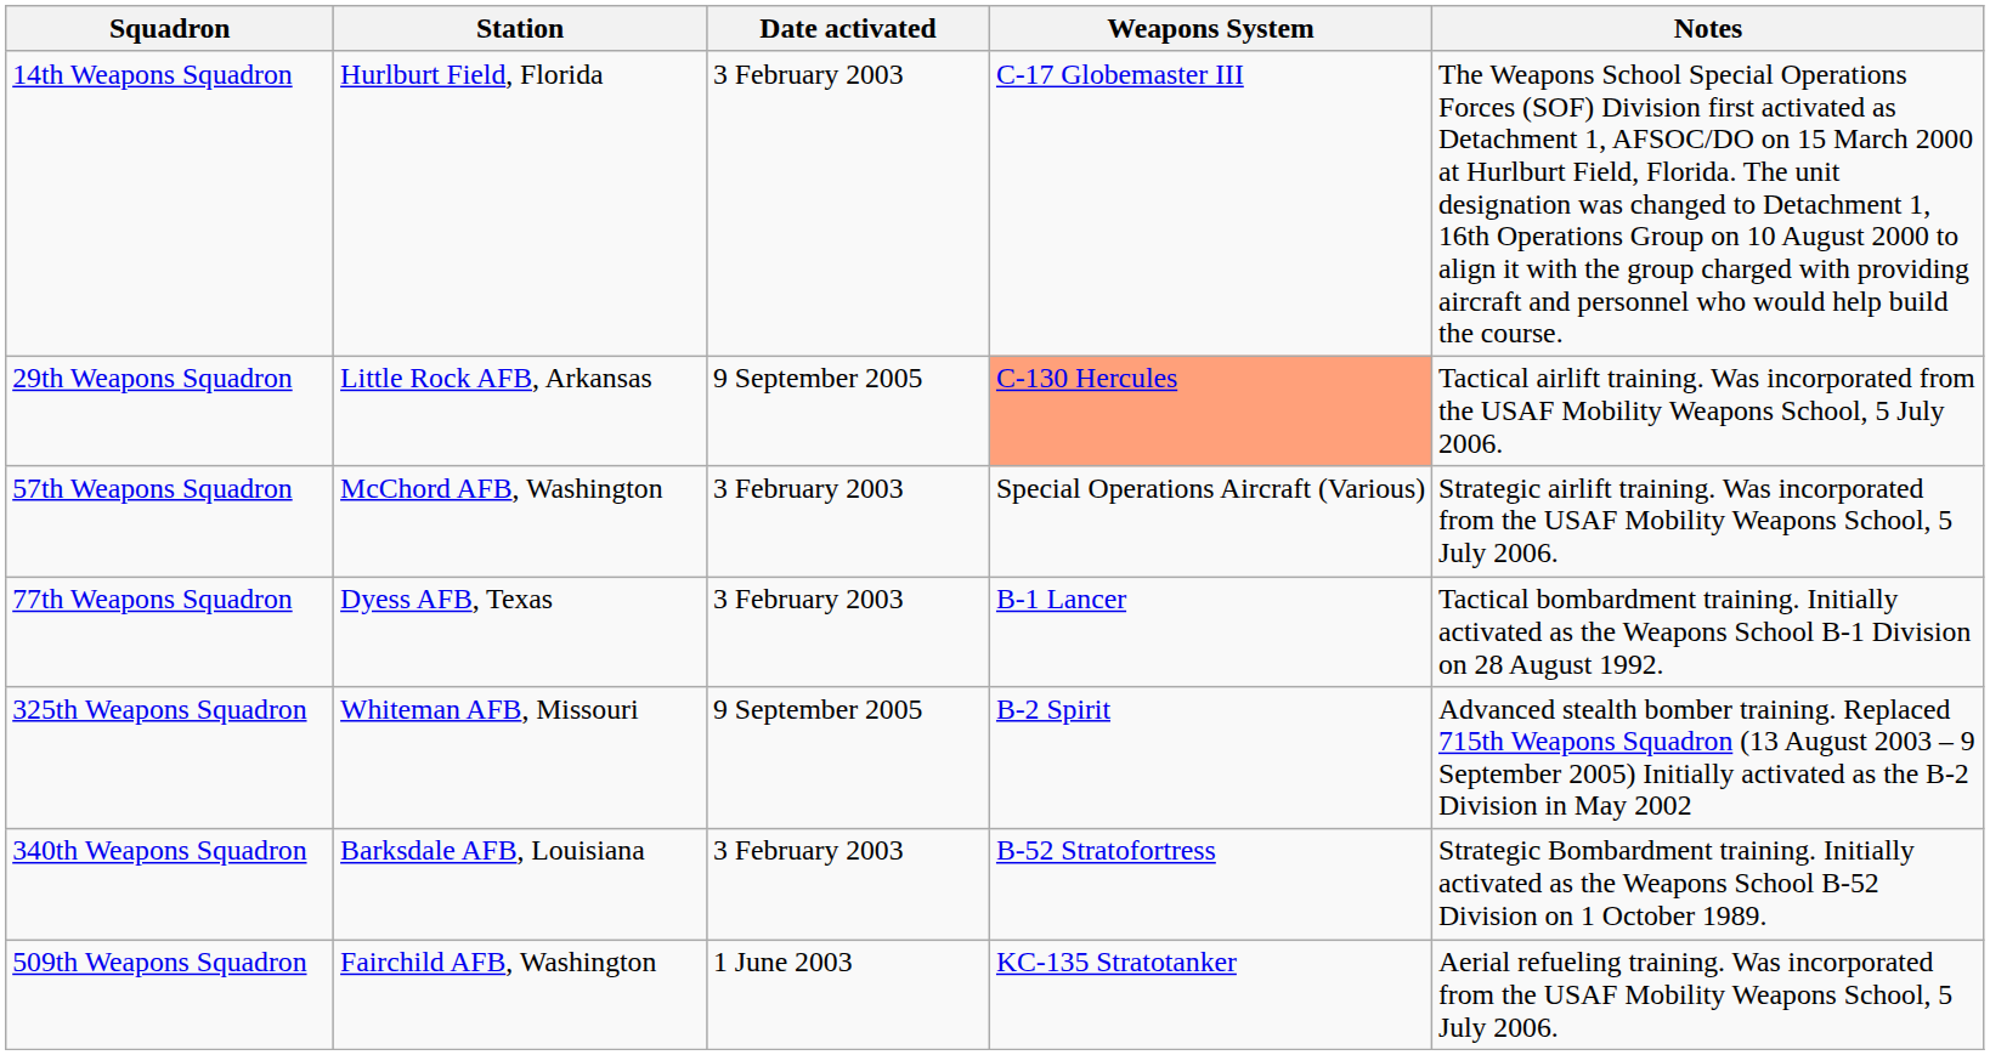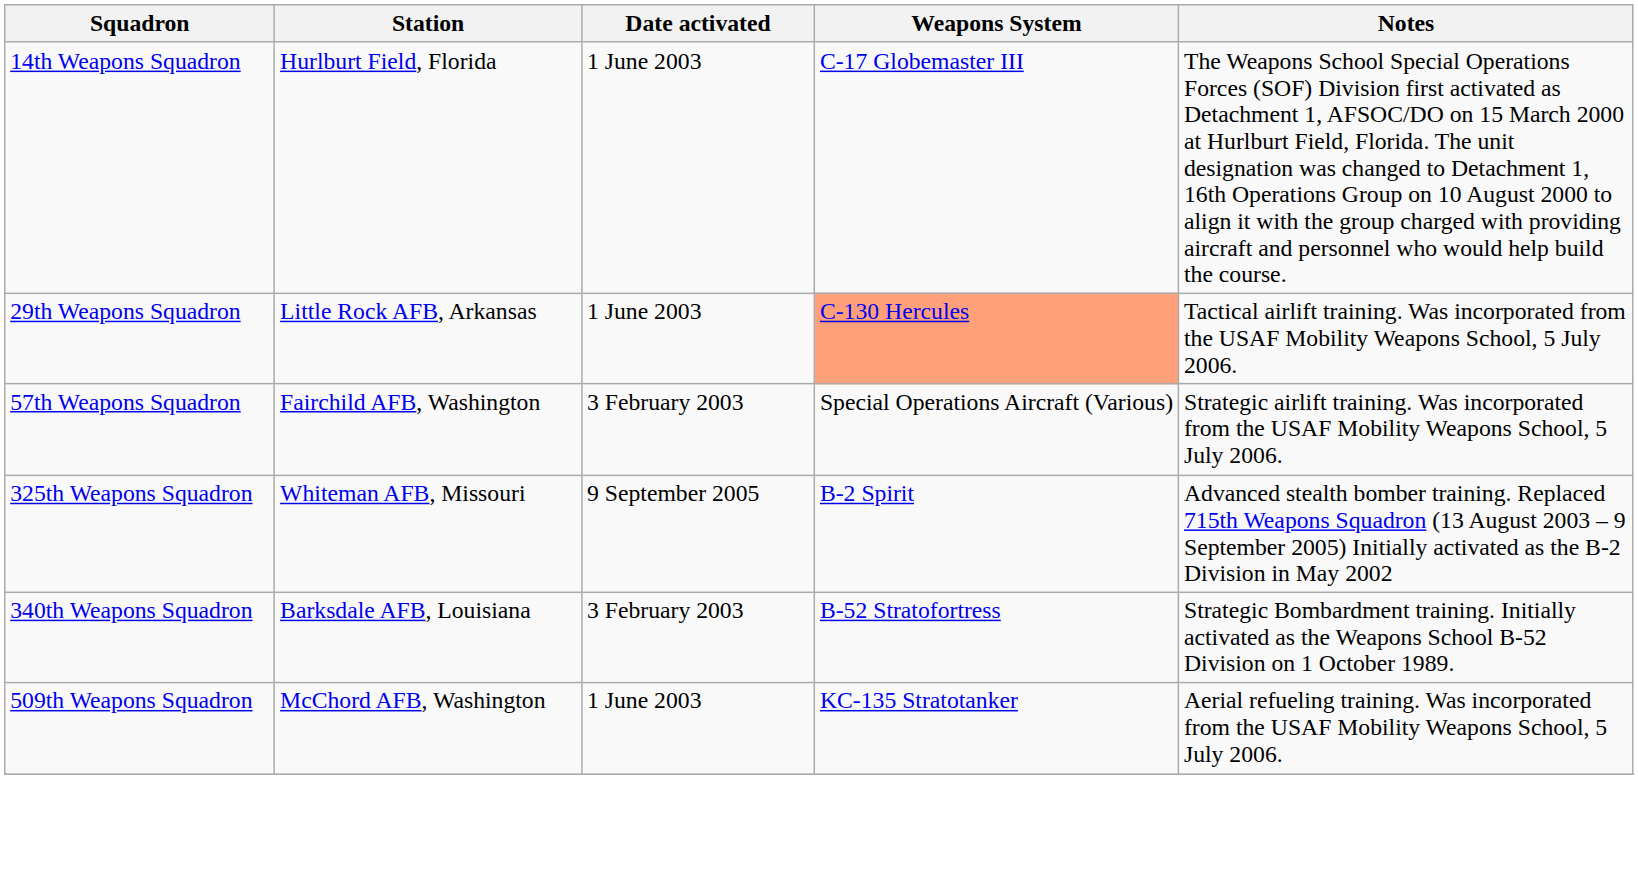14th Weapons Squadron | Date activated: 3 February 2003 -> 1 June 2003
29th Weapons Squadron | Date activated: 9 September 2005 -> 1 June 2003
57th Weapons Squadron | Station: McChord AFB, Washington -> Fairchild AFB, Washington
- row: 77th Weapons Squadron | Dyess AFB, Texas | 3 February 2003 | B-1 Lancer | Tactical bombardment training. Initially activated as the Weapons School B-1 Division on 28 August 1992.
509th Weapons Squadron | Station: Fairchild AFB, Washington -> McChord AFB, Washington
